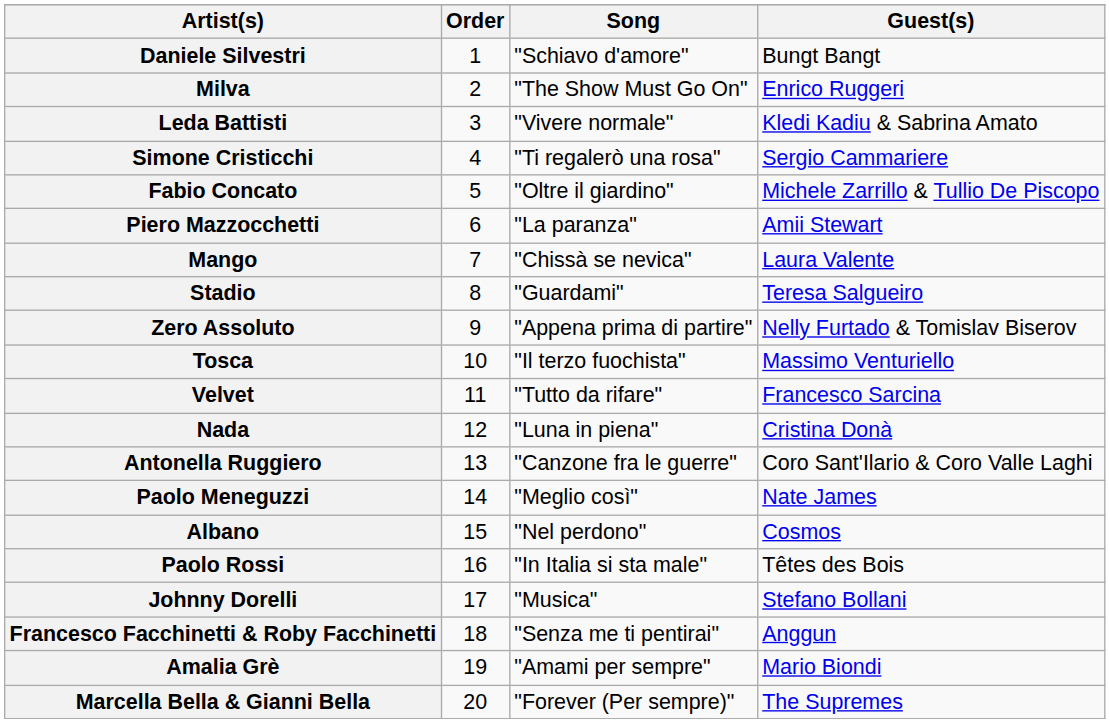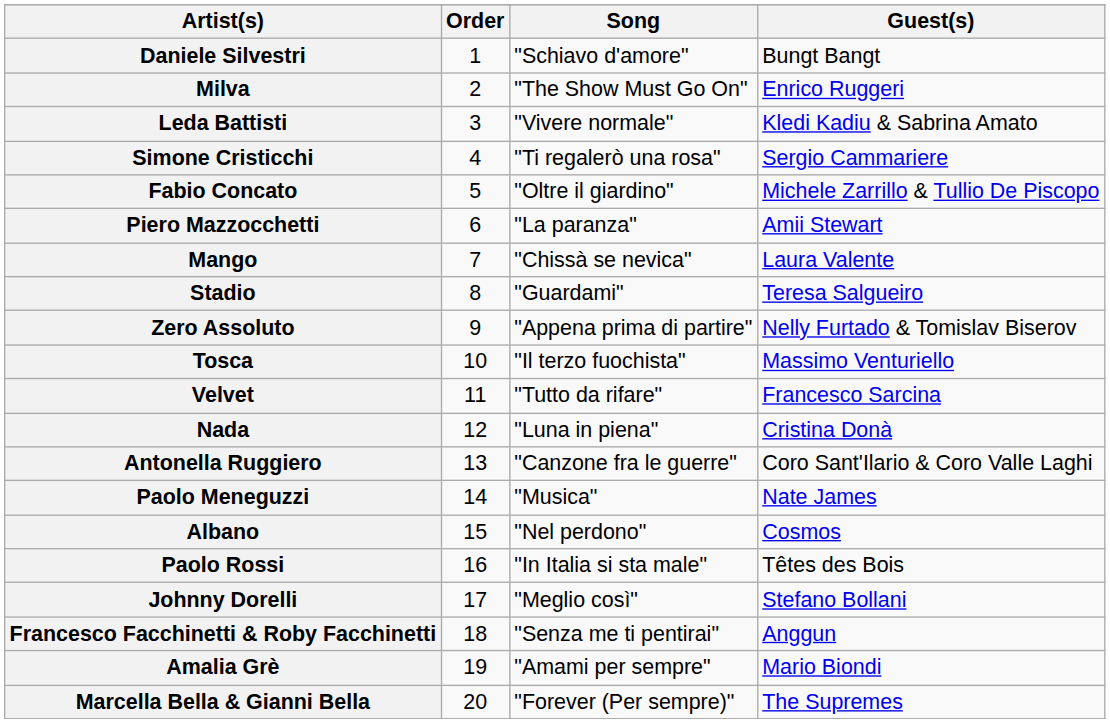Paolo Meneguzzi | Song: "Meglio così" -> "Musica"
Johnny Dorelli | Song: "Musica" -> "Meglio così"
